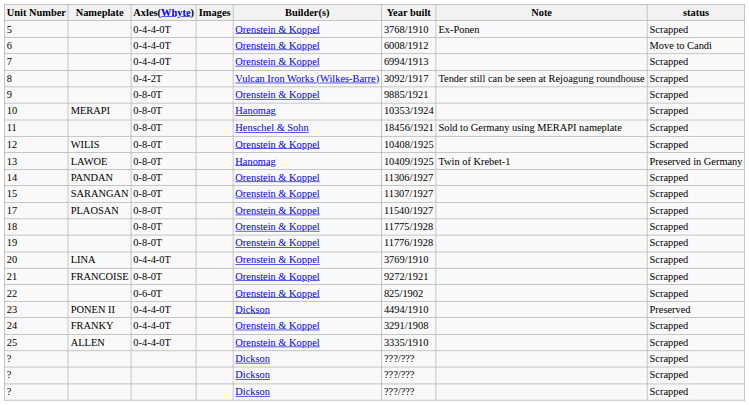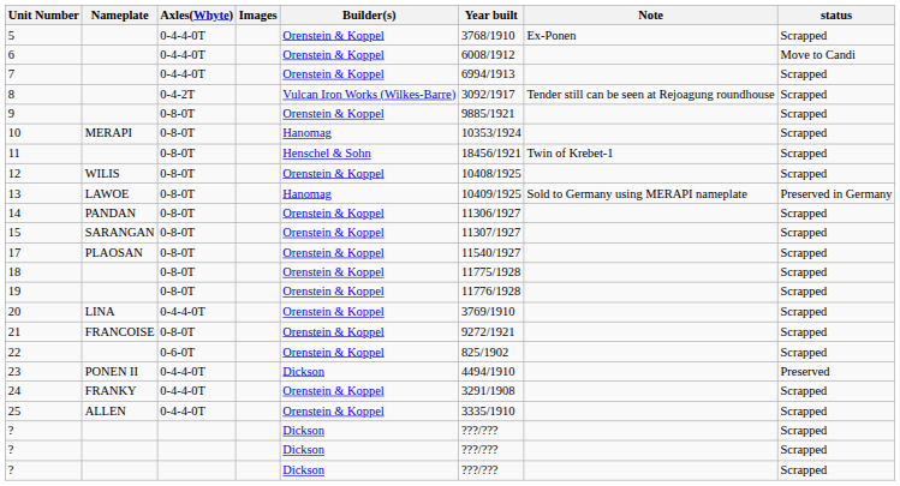11 | Note: Sold to Germany using MERAPI nameplate -> Twin of Krebet-1
13 | Note: Twin of Krebet-1 -> Sold to Germany using MERAPI nameplate
